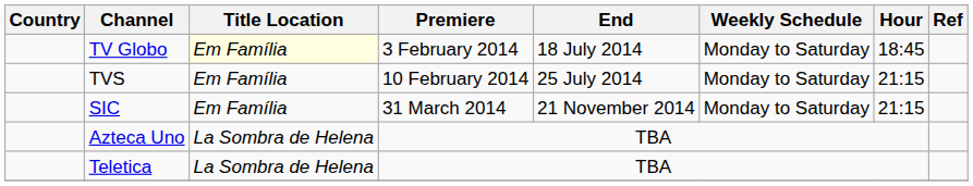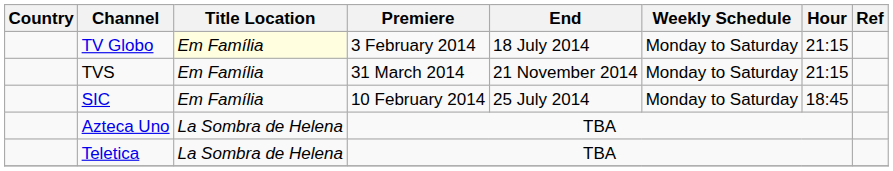TV Globo | Hour: 18:45 -> 21:15
TVS | Premiere: 10 February 2014 -> 31 March 2014
TVS | End: 25 July 2014 -> 21 November 2014
SIC | Premiere: 31 March 2014 -> 10 February 2014
SIC | End: 21 November 2014 -> 25 July 2014
SIC | Hour: 21:15 -> 18:45
